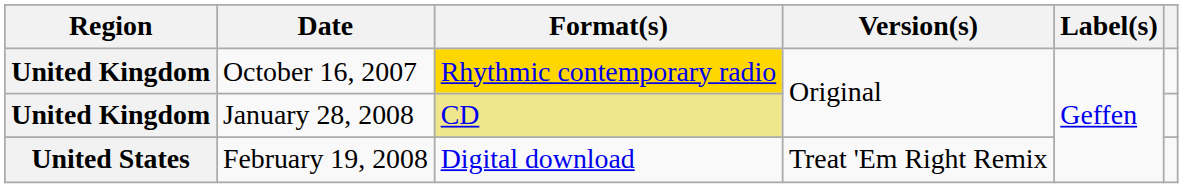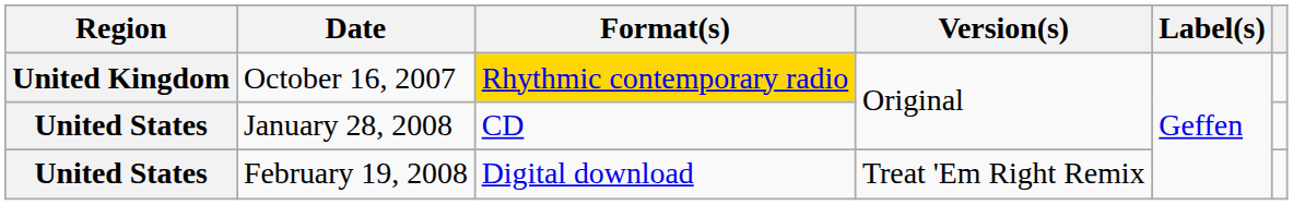January 28, 2008 | Region: United Kingdom -> United States
January 28, 2008 | Format(s): khaki background -> no background
